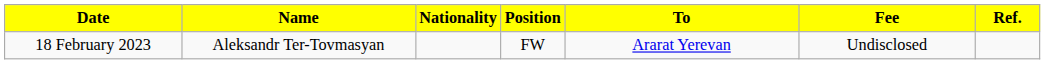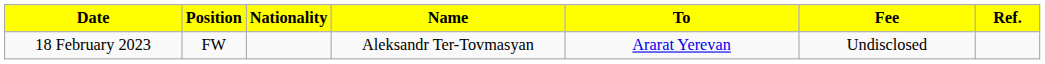columns swapped: Position <-> Name
